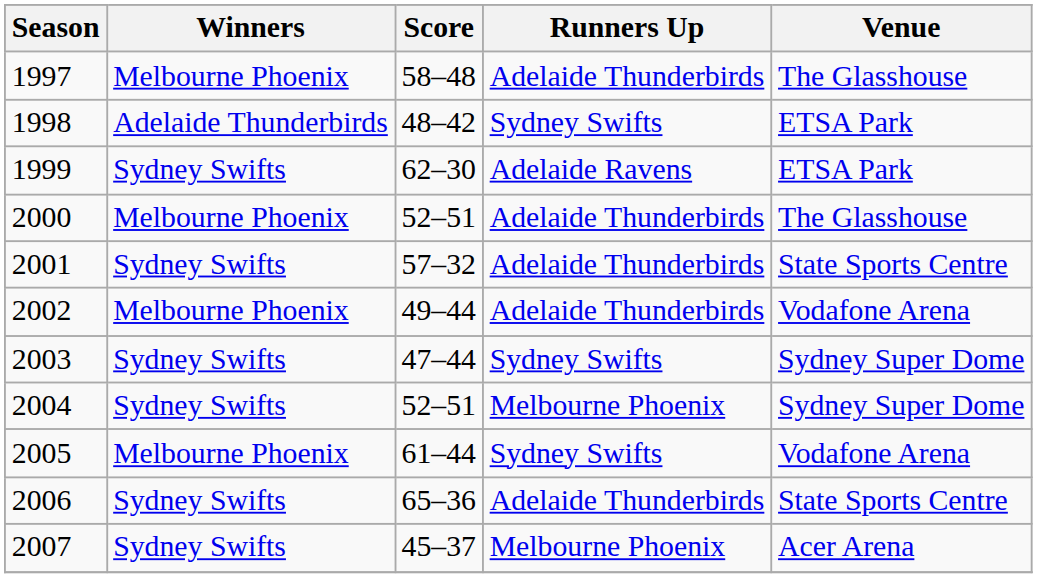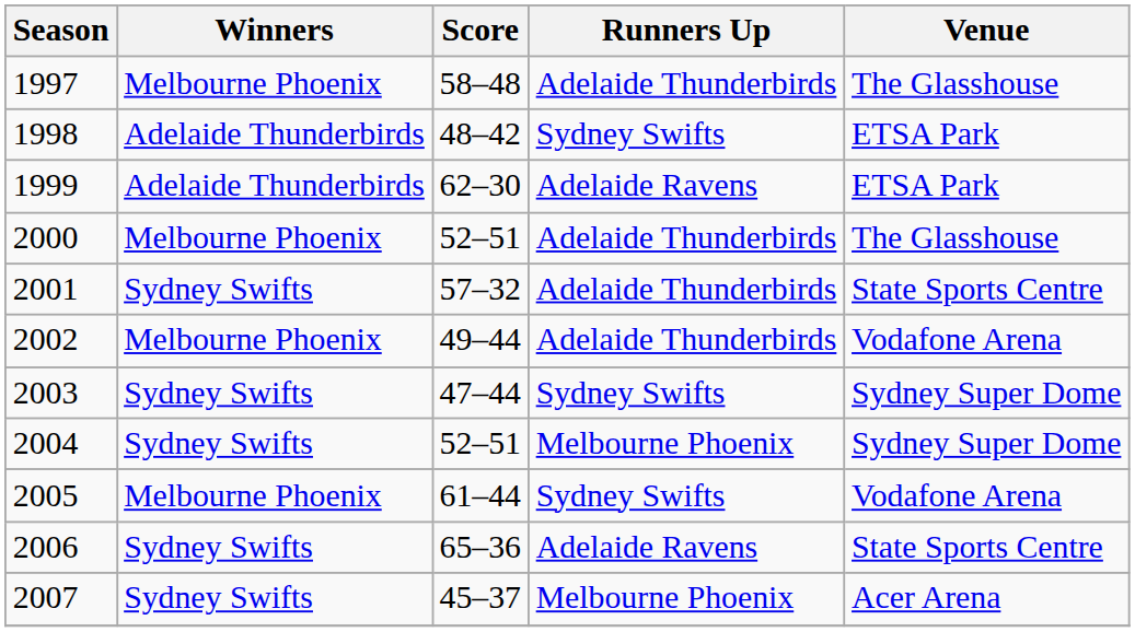1999 | Winners: Sydney Swifts -> Adelaide Thunderbirds
2006 | Runners Up: Adelaide Thunderbirds -> Adelaide Ravens
